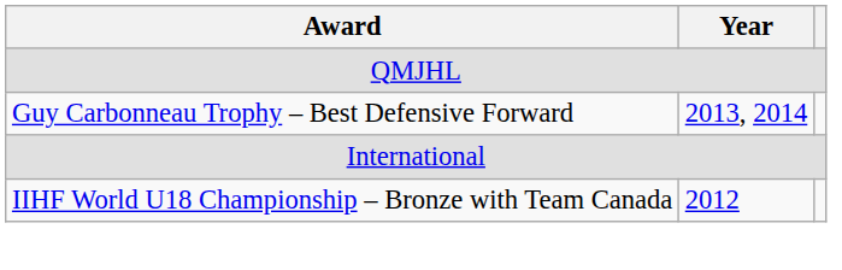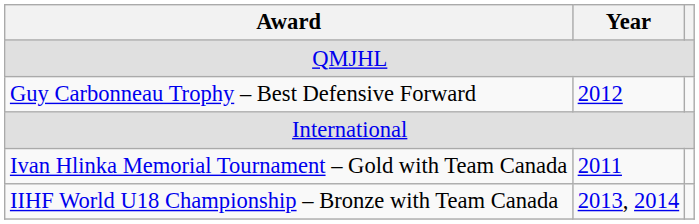Guy Carbonneau Trophy – Best Defensive Forward | Year: 2013, 2014 -> 2012
+ row: Ivan Hlinka Memorial Tournament – Gold with Team Canada | 2011
IIHF World U18 Championship – Bronze with Team Canada | Year: 2012 -> 2013, 2014
